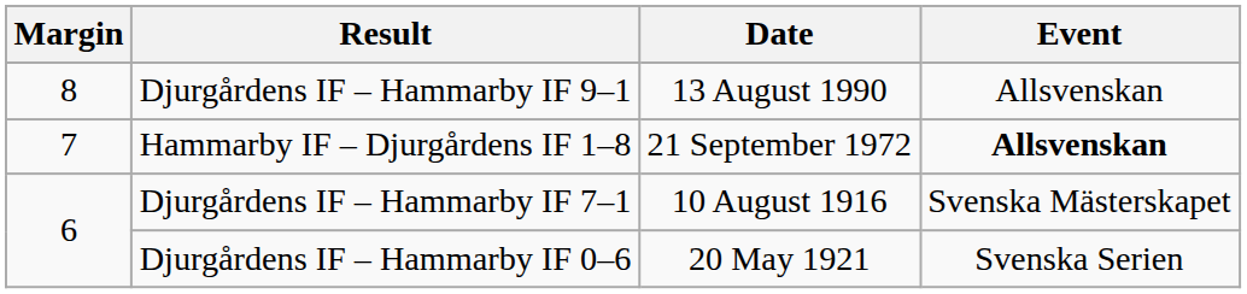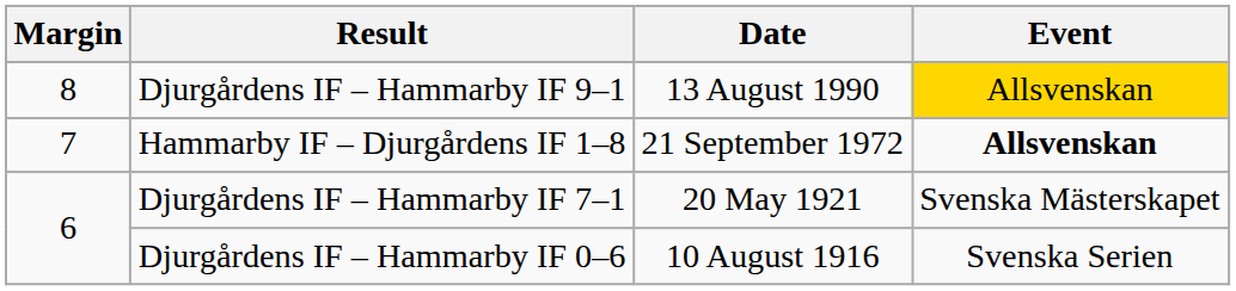Djurgårdens IF – Hammarby IF 9–1 | Event: no background -> gold background
Djurgårdens IF – Hammarby IF 7–1 | Date: 10 August 1916 -> 20 May 1921
Djurgårdens IF – Hammarby IF 0–6 | Date: 20 May 1921 -> 10 August 1916
